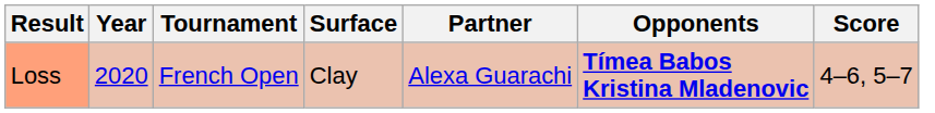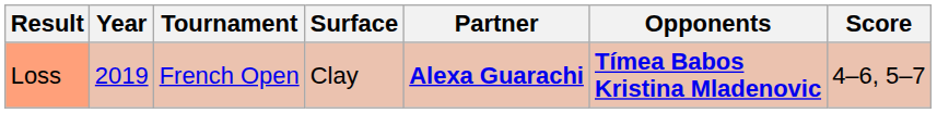Loss | Year: 2020 -> 2019
Loss | Partner: normal -> bold
